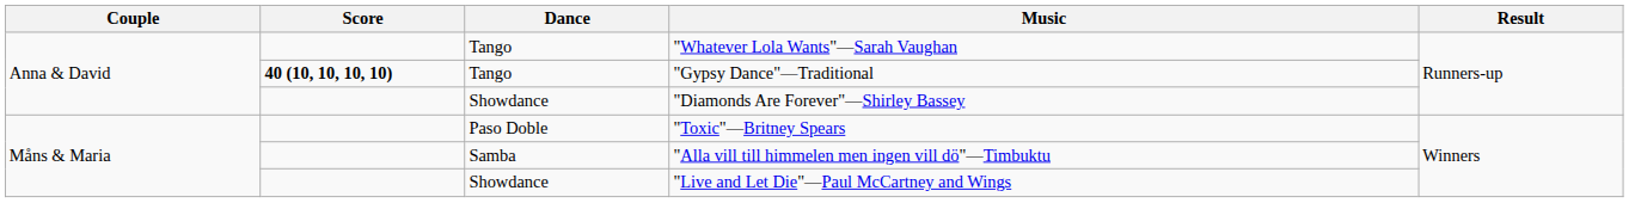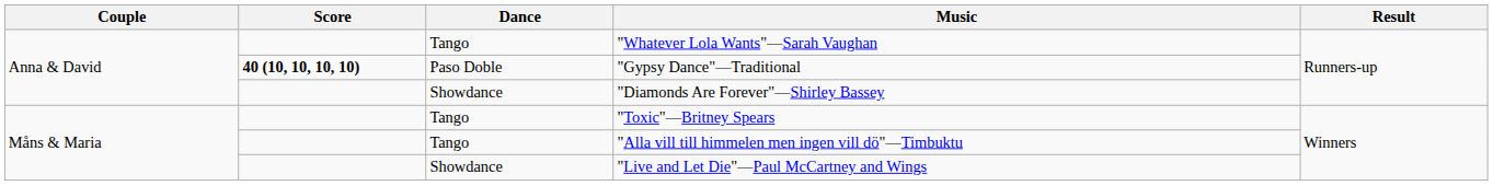"Gypsy Dance"—Traditional | Dance: Tango -> Paso Doble
"Toxic"—Britney Spears | Dance: Paso Doble -> Tango
"Alla vill till himmelen men ingen vill dö"—Timbuktu | Dance: Samba -> Tango
